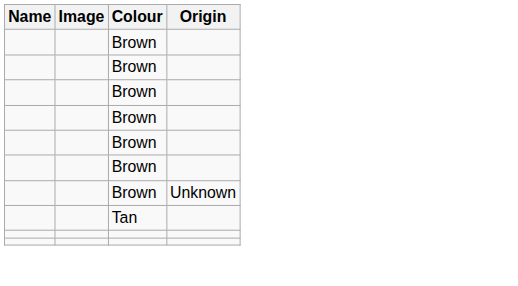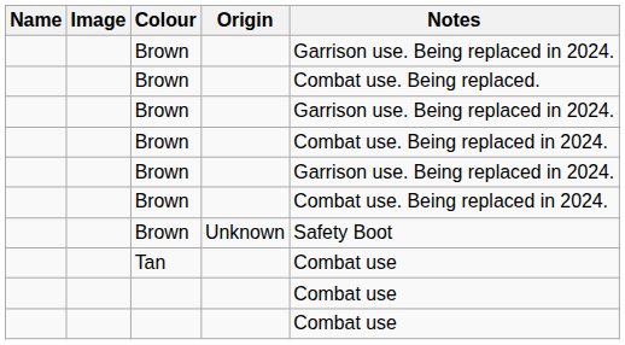+ column: Notes | Garrison use. Being replaced in 2024. | Combat use. Being replaced. | Garrison use. Being replaced in 2024. | Combat use. Being replaced in 2024. | Garrison use. Being replaced in 2024. | Combat use. Being replaced in 2024. | Safety Boot | Combat use | Combat use | Combat use
